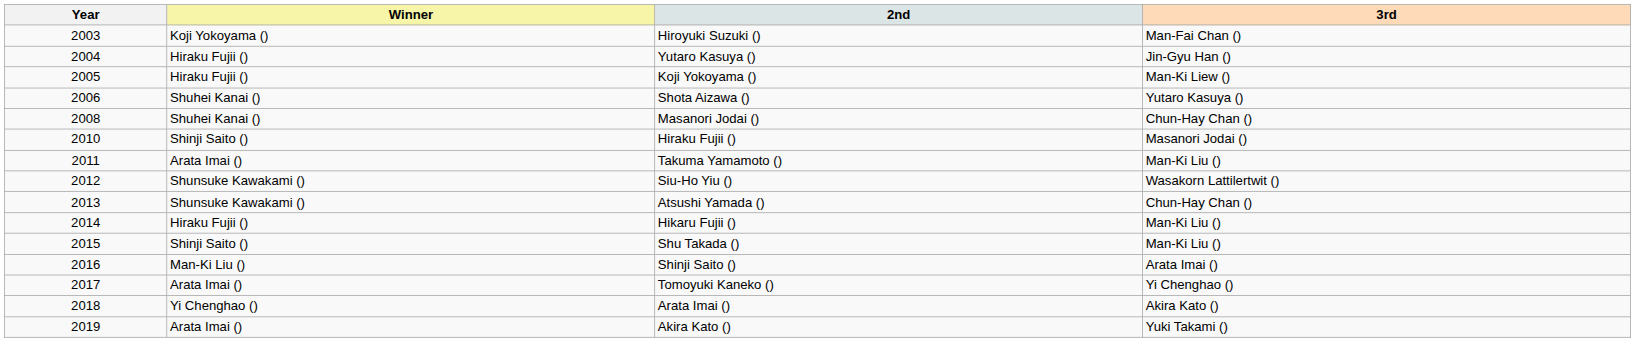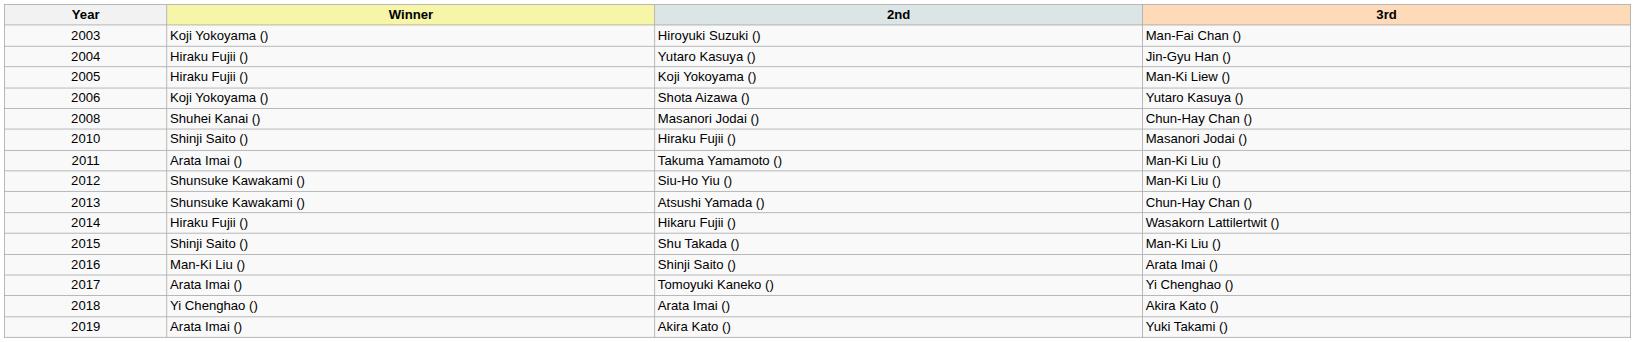Shota Aizawa () | Winner: Shuhei Kanai () -> Koji Yokoyama ()
Siu-Ho Yiu () | 3rd: Wasakorn Lattilertwit () -> Man-Ki Liu ()
Hikaru Fujii () | 3rd: Man-Ki Liu () -> Wasakorn Lattilertwit ()
